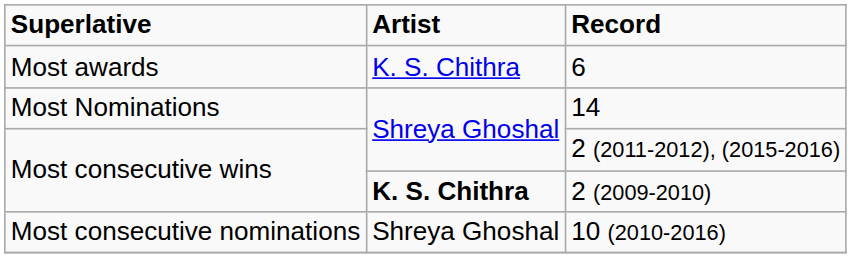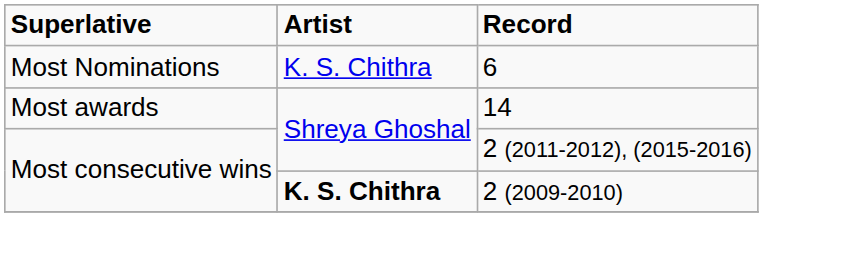6 | Superlative: Most awards -> Most Nominations
14 | Superlative: Most Nominations -> Most awards
- row: Most consecutive nominations | Shreya Ghoshal | 10 (2010-2016)
